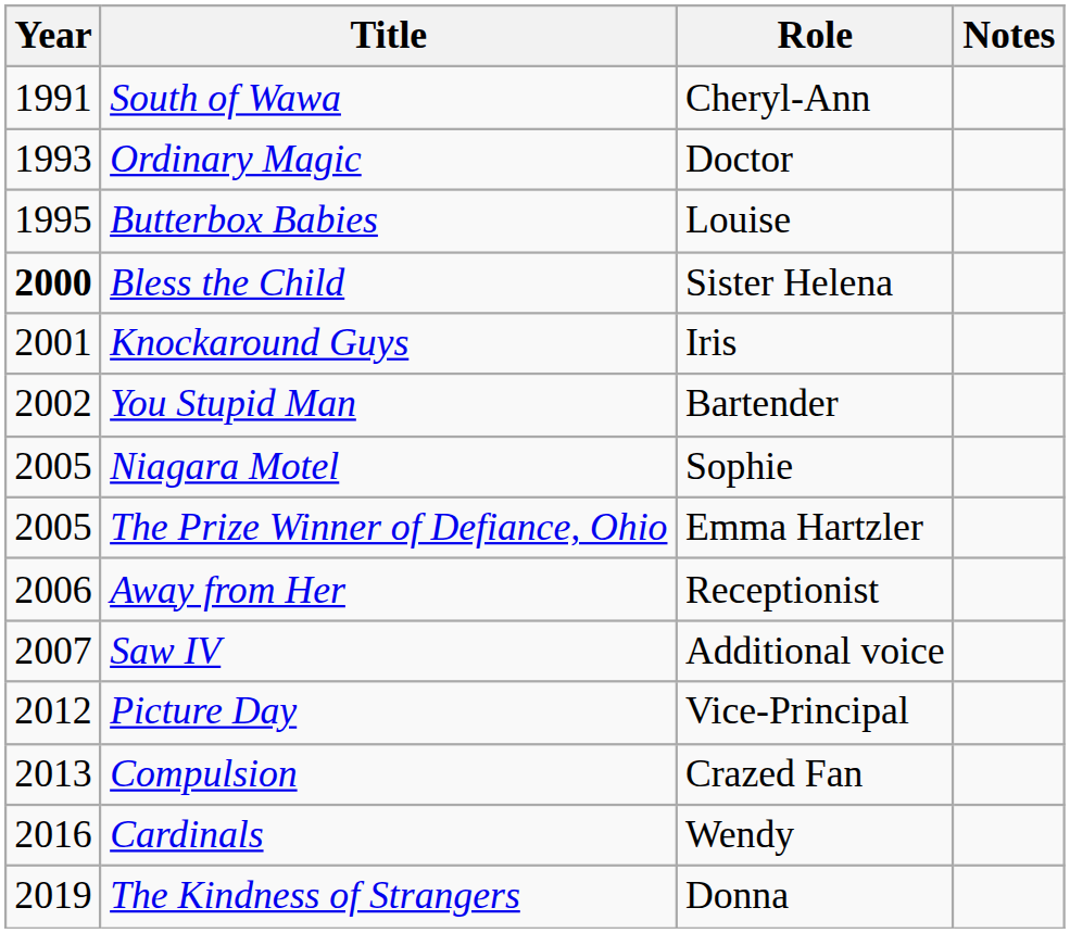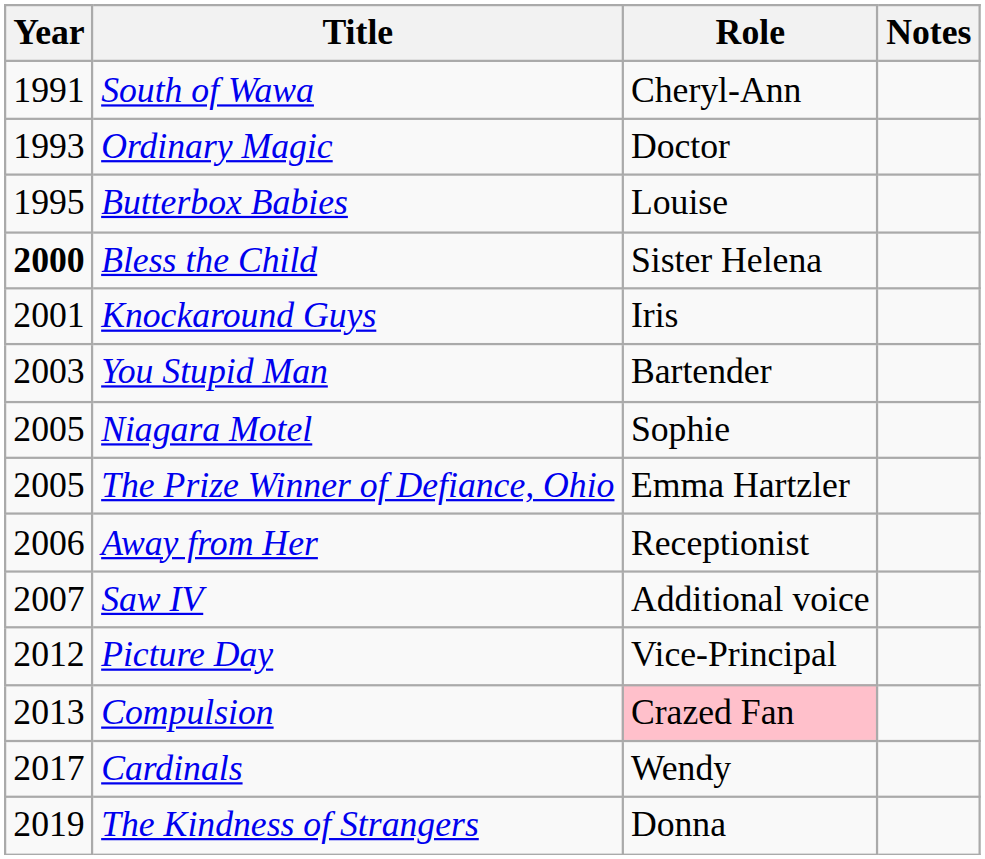You Stupid Man | Year: 2002 -> 2003
Compulsion | Role: no background -> pink background
Cardinals | Year: 2016 -> 2017
